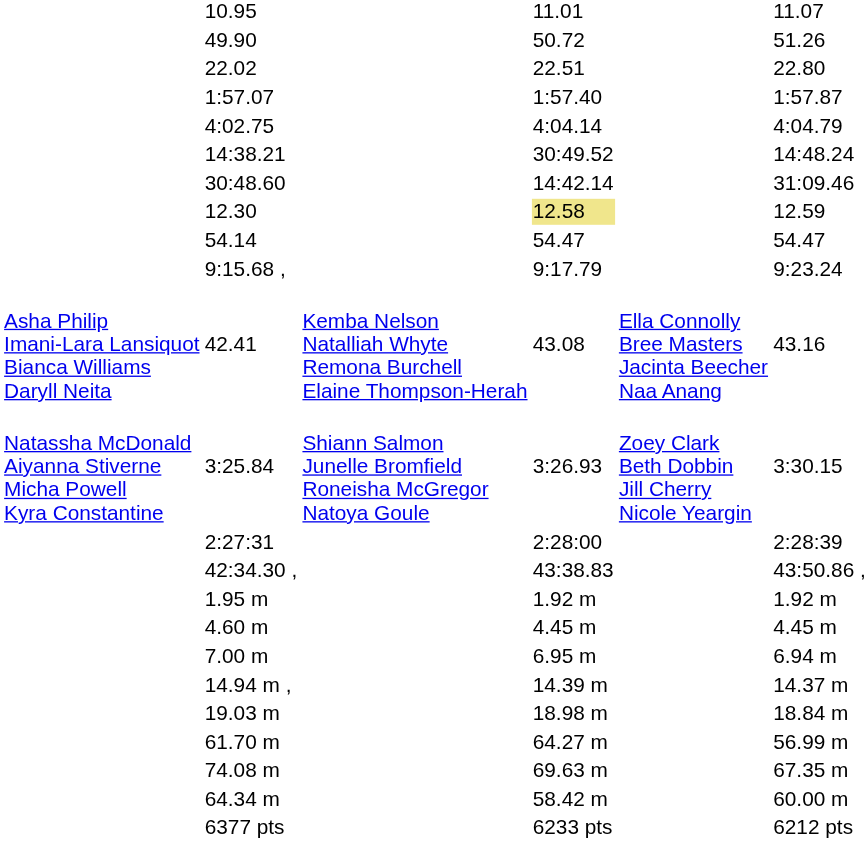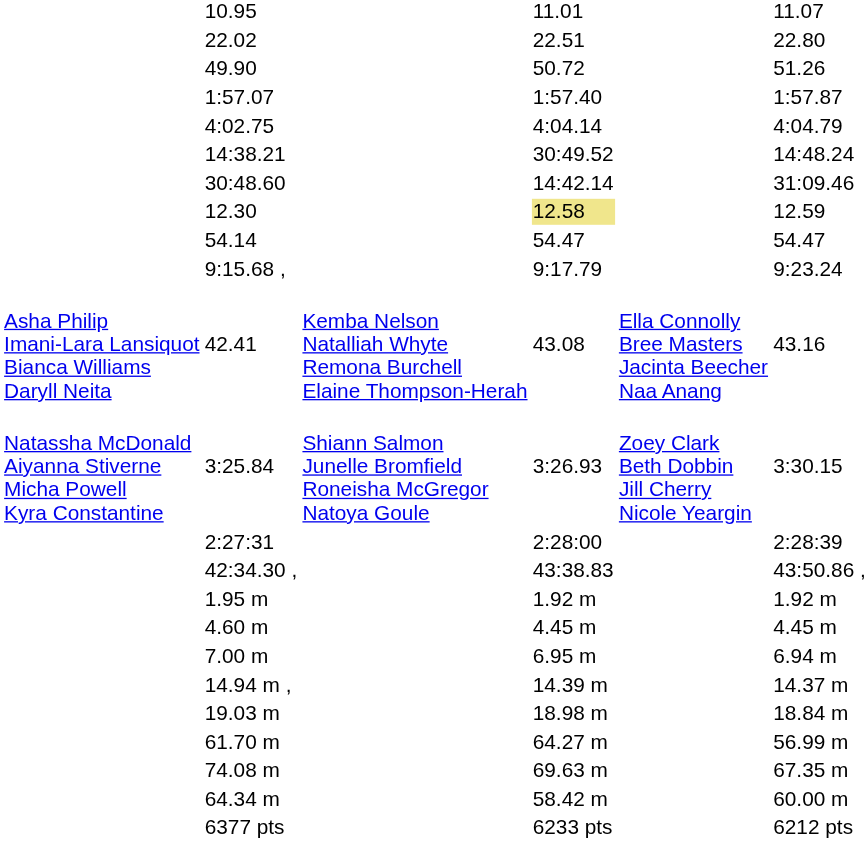rows swapped: 22.02 <-> 49.90
